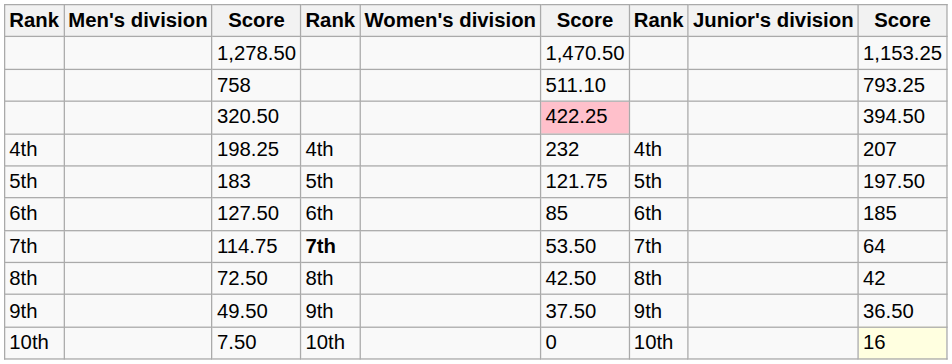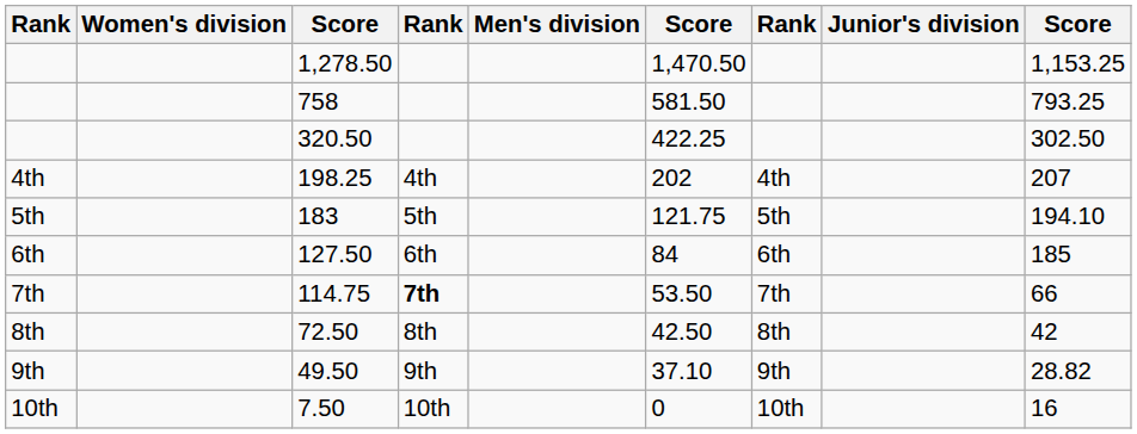columns swapped: Men's division <-> Women's division
758 | column 6: 511.10 -> 581.50
320.50 | column 6: pink background -> no background
320.50 | column 9: 394.50 -> 302.50
198.25 | column 6: 232 -> 202
183 | column 9: 197.50 -> 194.10
127.50 | column 6: 85 -> 84
114.75 | column 9: 64 -> 66
49.50 | column 6: 37.50 -> 37.10
49.50 | column 9: 36.50 -> 28.82
7.50 | column 9: lightyellow background -> no background
